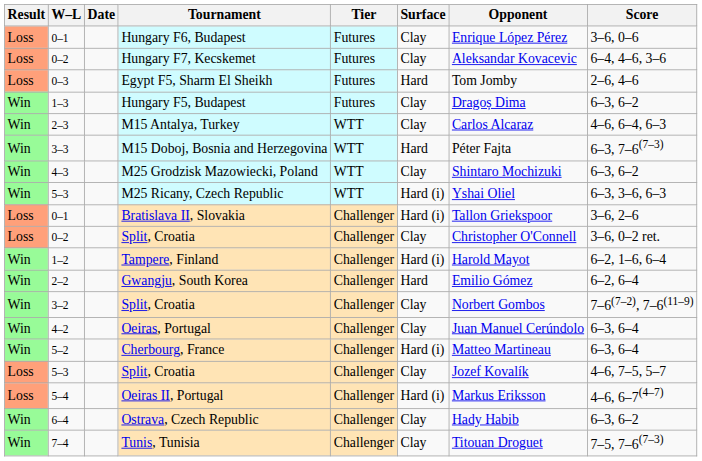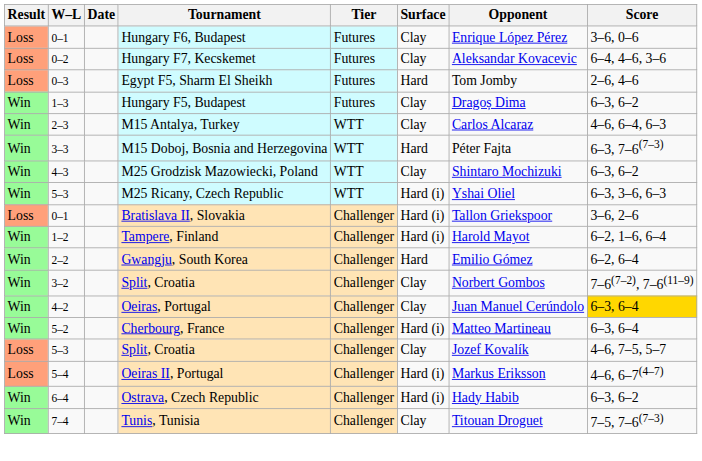- row: Loss | 0–2 | Split, Croatia | Challenger | Clay | Christopher O'Connell | 3–6, 0–2 ret.
Oeiras, Portugal | Score: no background -> gold background
Ostrava, Czech Republic | Surface: Clay -> Hard (i)
